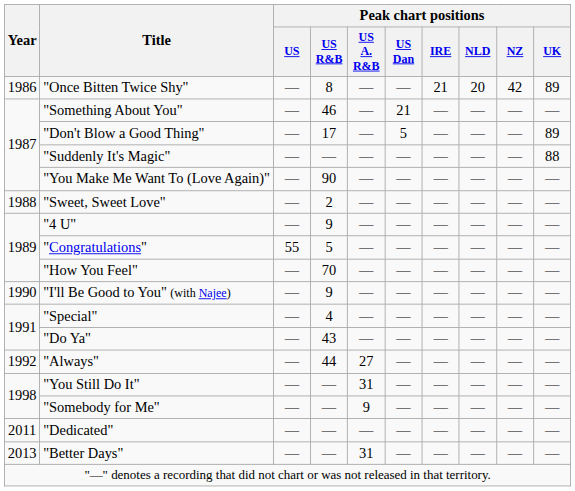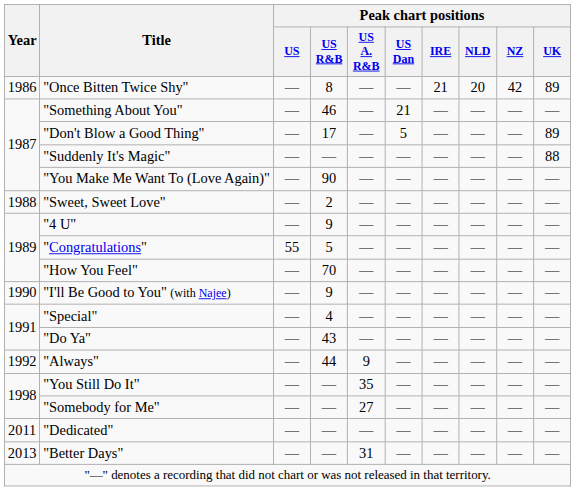"Always" | Peak chart positions / US A. R&B: 27 -> 9
"You Still Do It" | Peak chart positions / US A. R&B: 31 -> 35
"Somebody for Me" | Peak chart positions / US A. R&B: 9 -> 27
